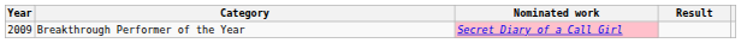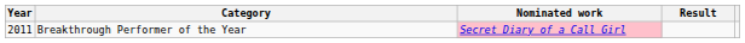Breakthrough Performer of the Year | Year: 2009 -> 2011
